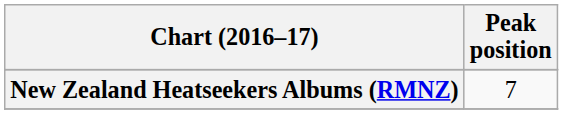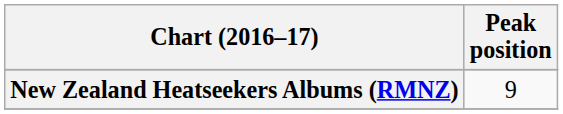New Zealand Heatseekers Albums (RMNZ) | Peak position: 7 -> 9
